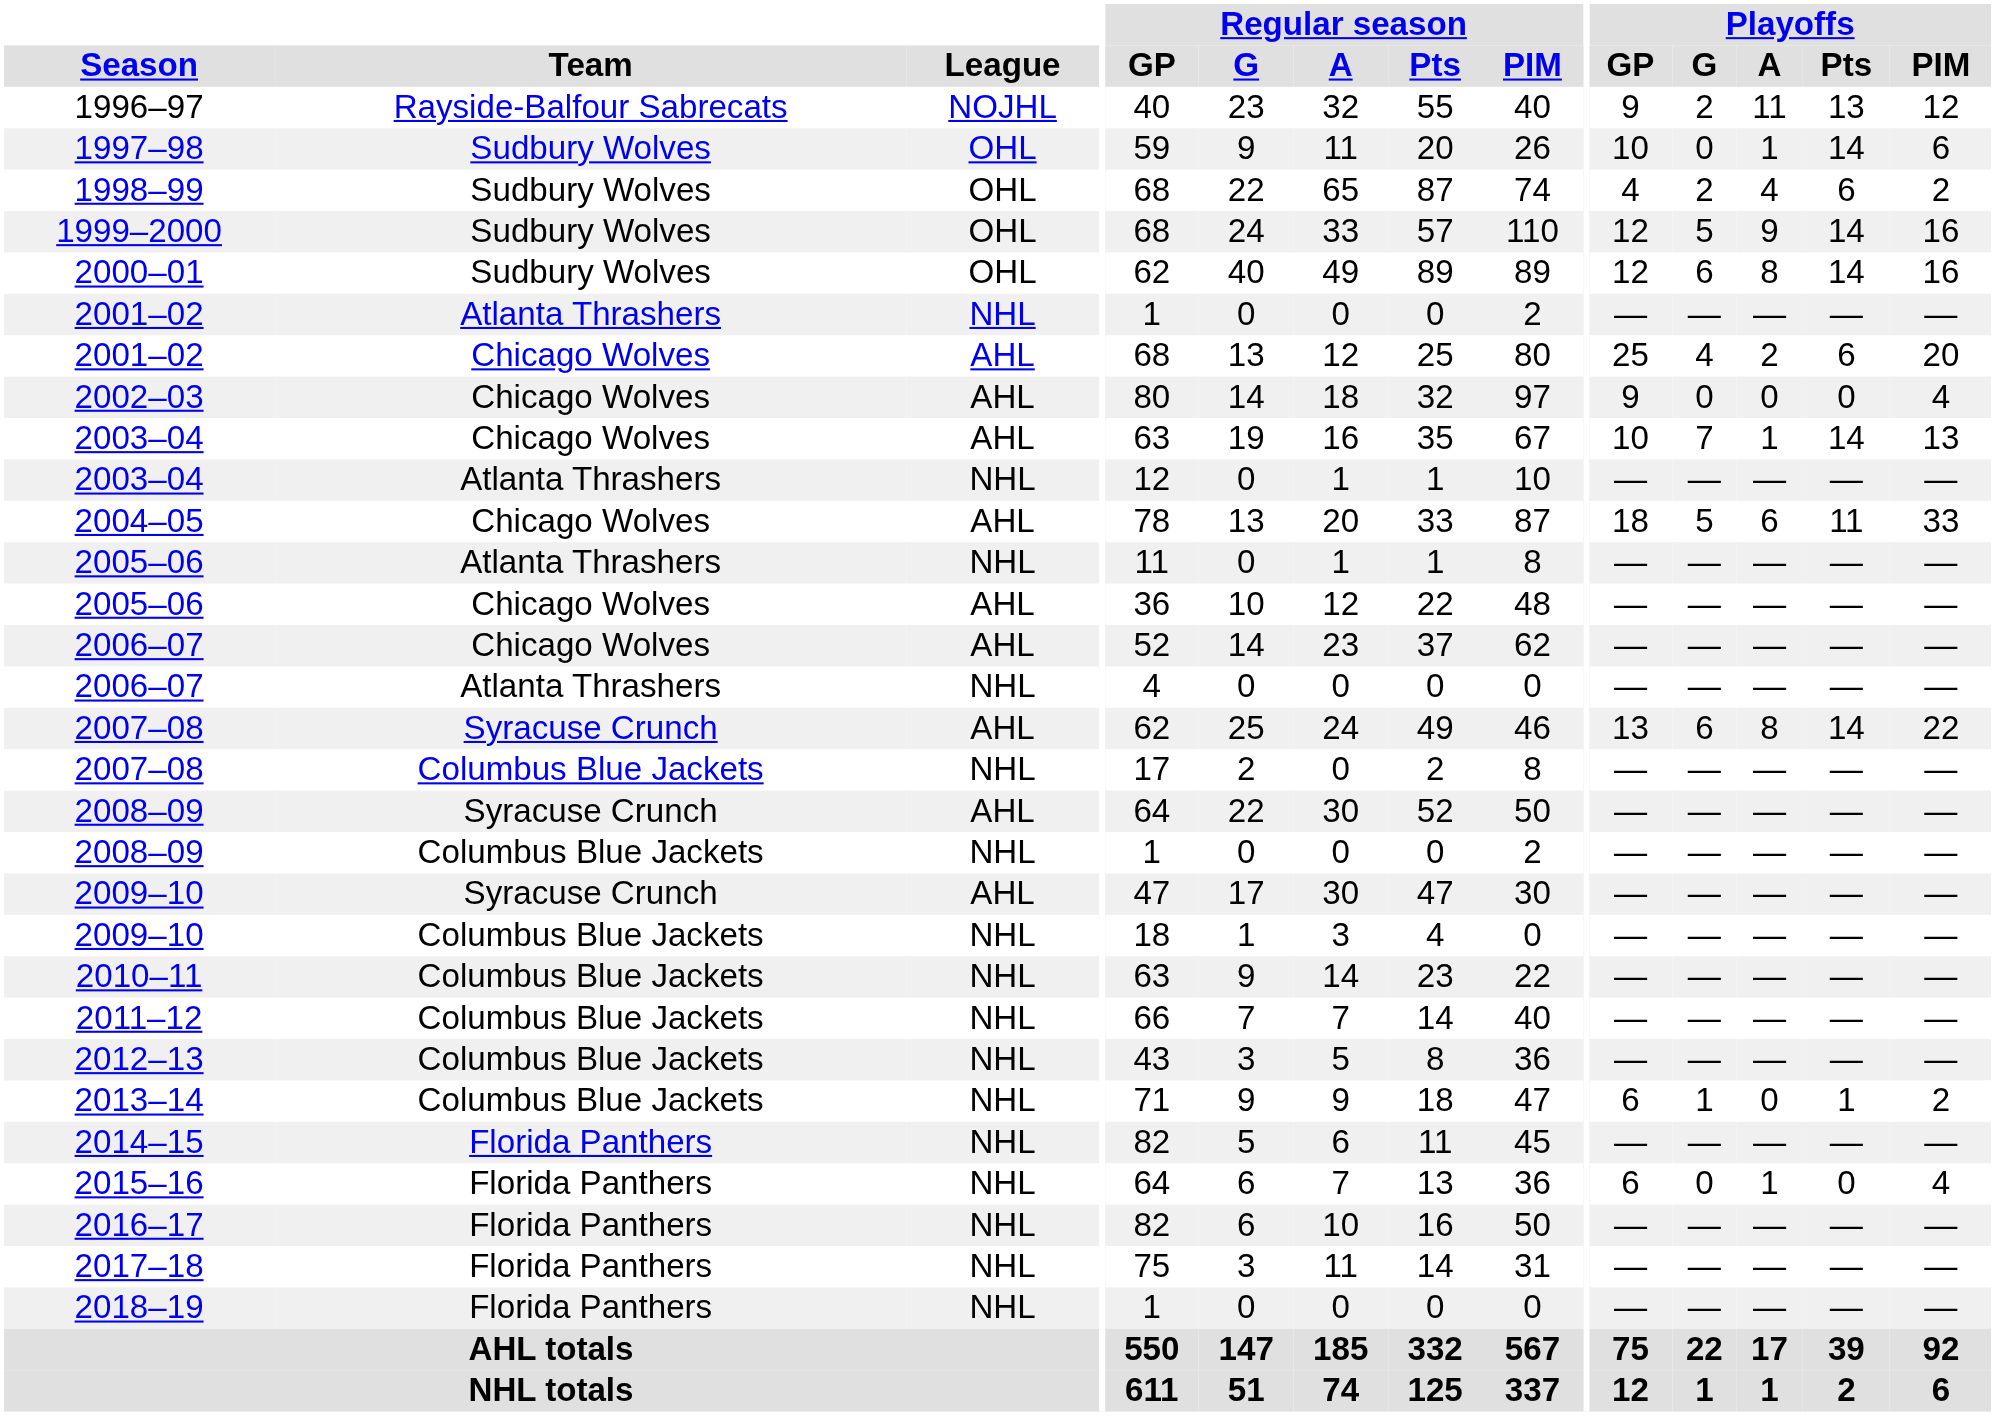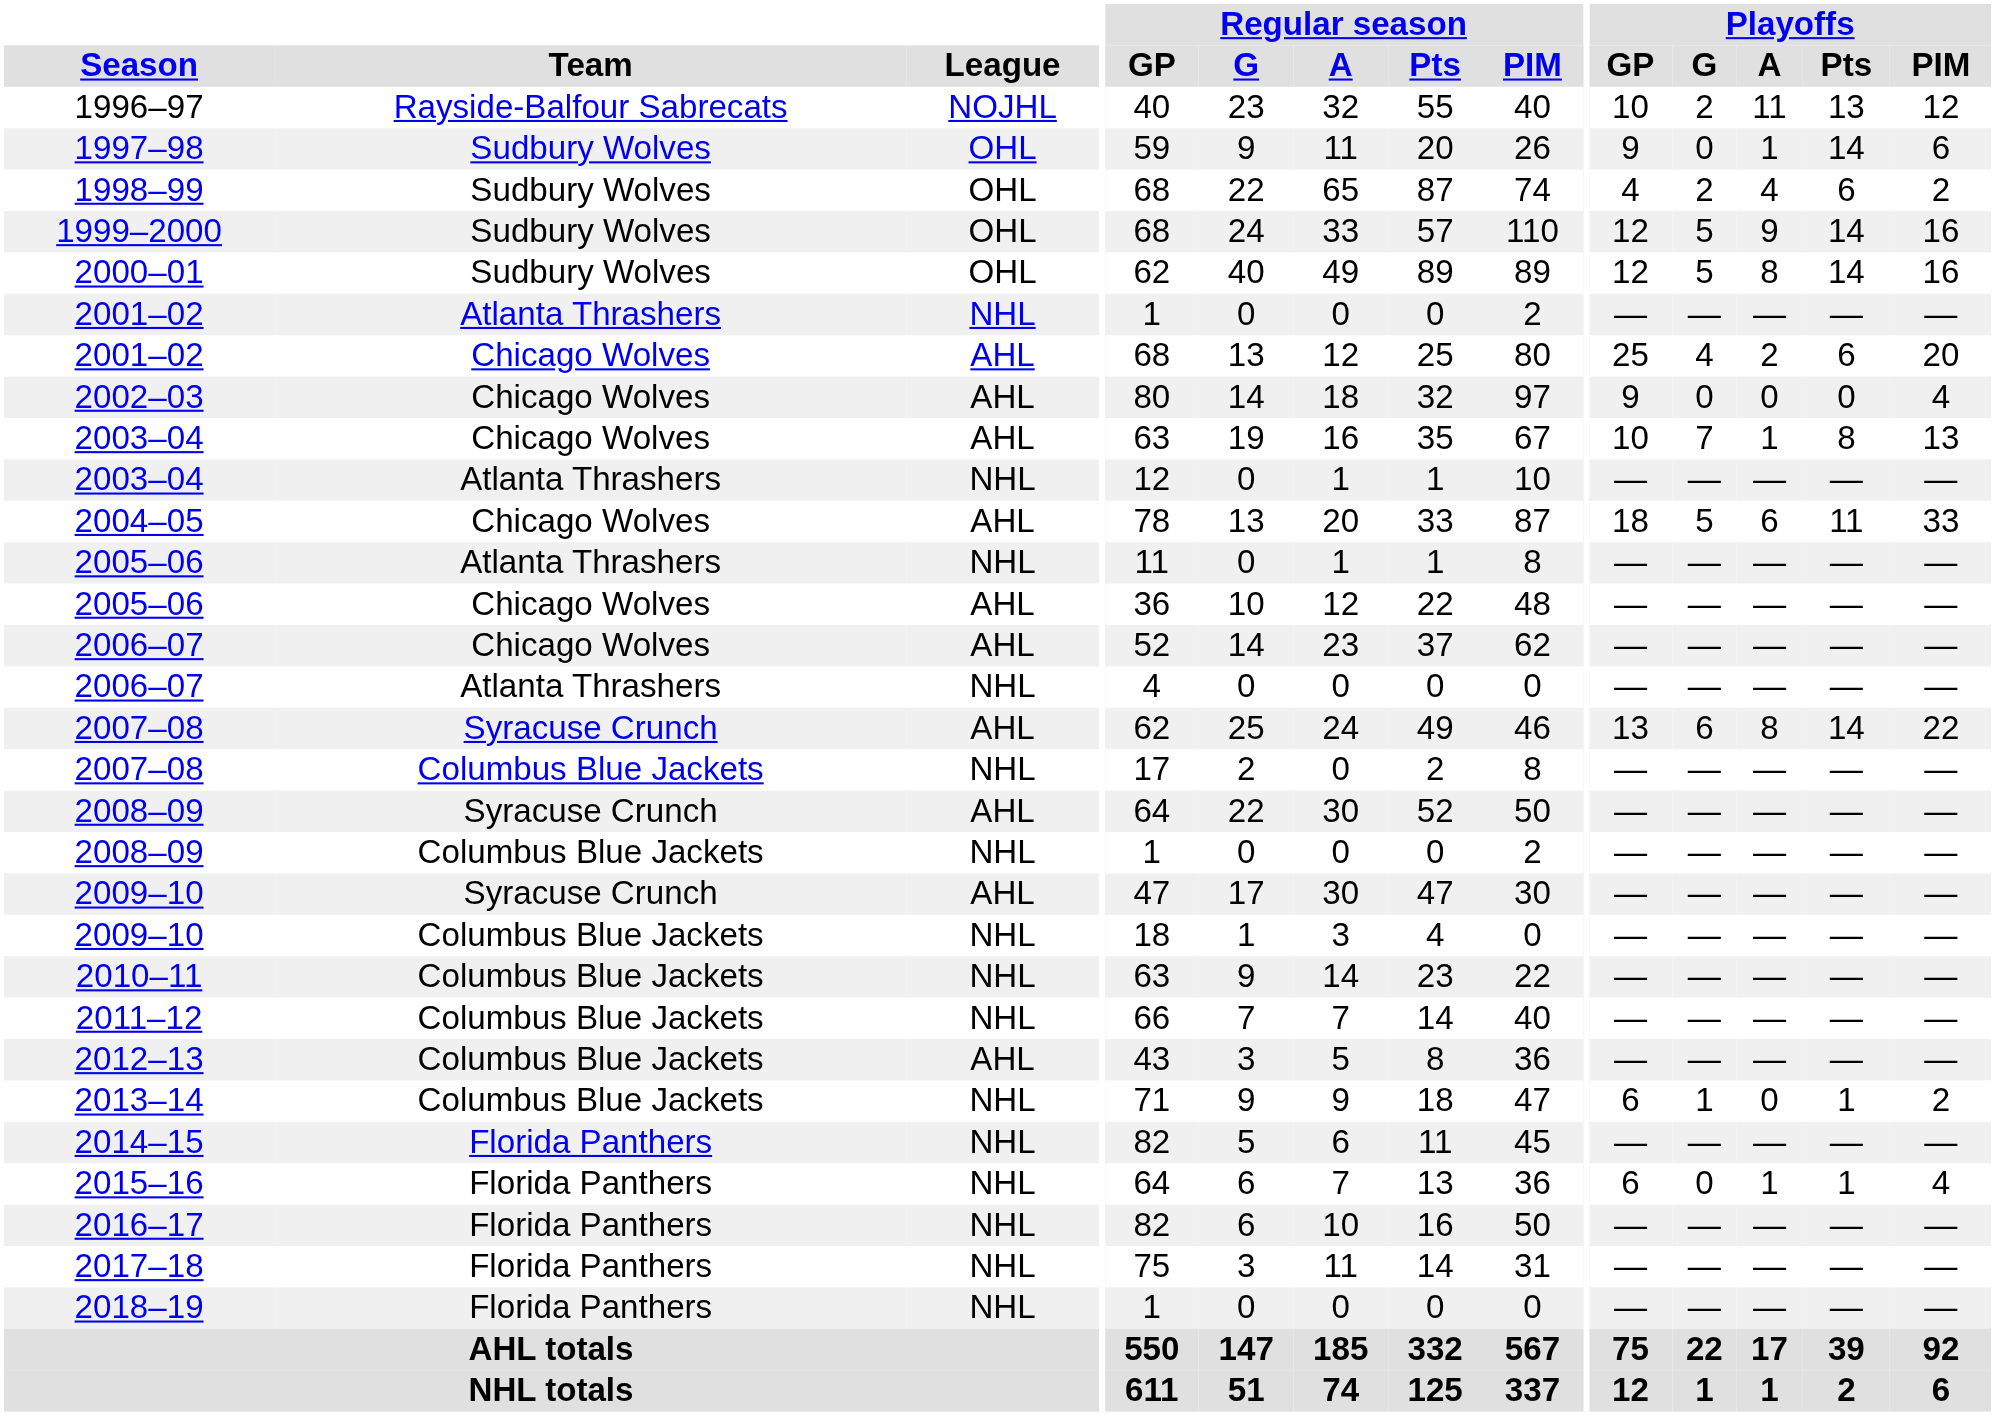1996–97 | Playoffs / GP: 9 -> 10
1997–98 | Playoffs / GP: 10 -> 9
2000–01 | Playoffs / G: 6 -> 5
2003–04 / Chicago Wolves | Playoffs / Pts: 14 -> 8
2012–13 | League: NHL -> AHL
2015–16 | Playoffs / Pts: 0 -> 1
